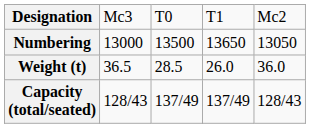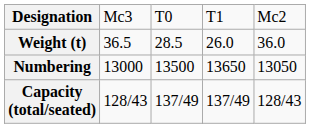rows swapped: Numbering <-> Weight (t)
